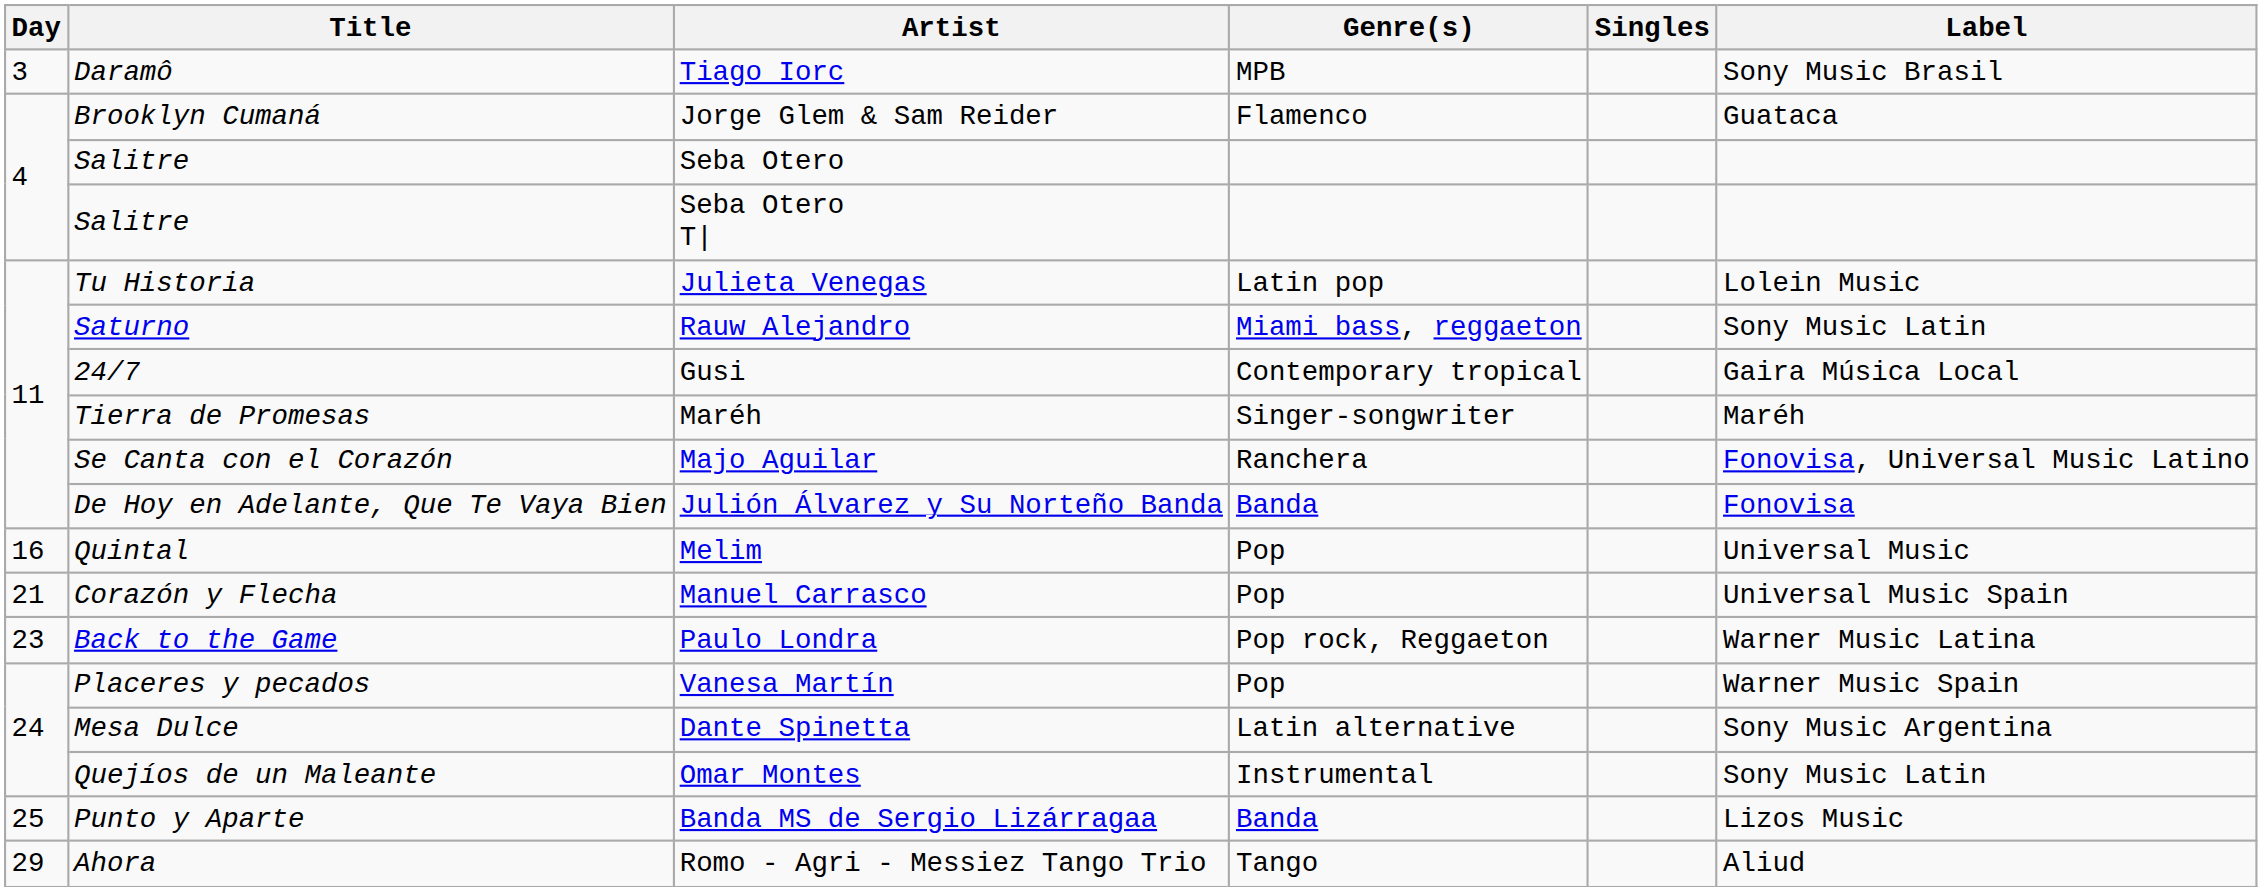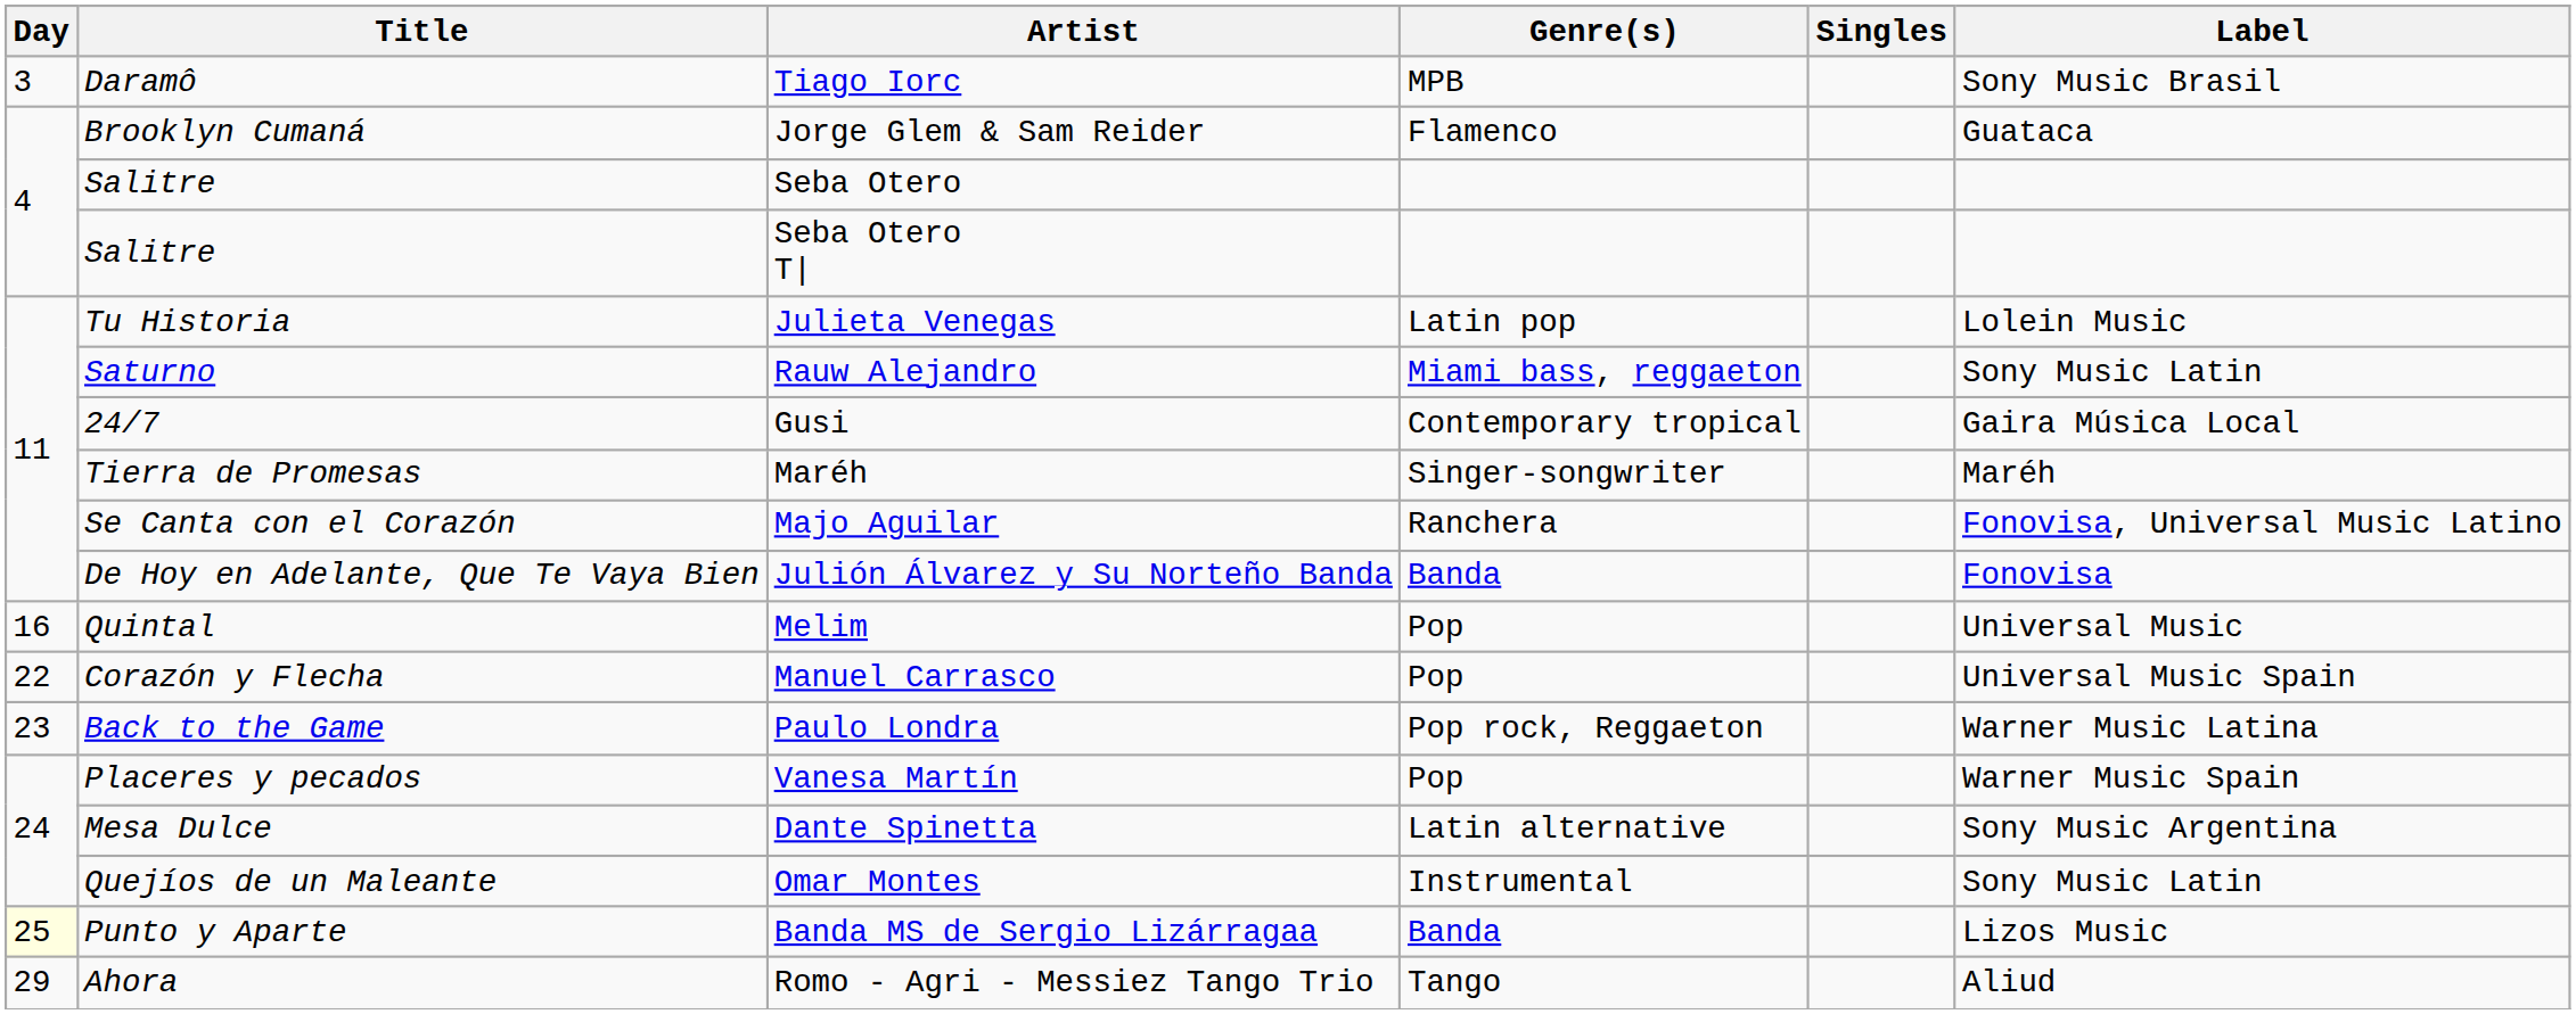Manuel Carrasco | Day: 21 -> 22
Banda MS de Sergio Lizárragaa | Day: no background -> lightyellow background
